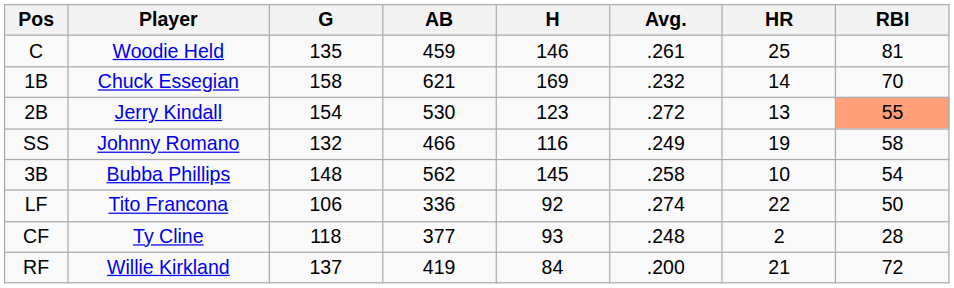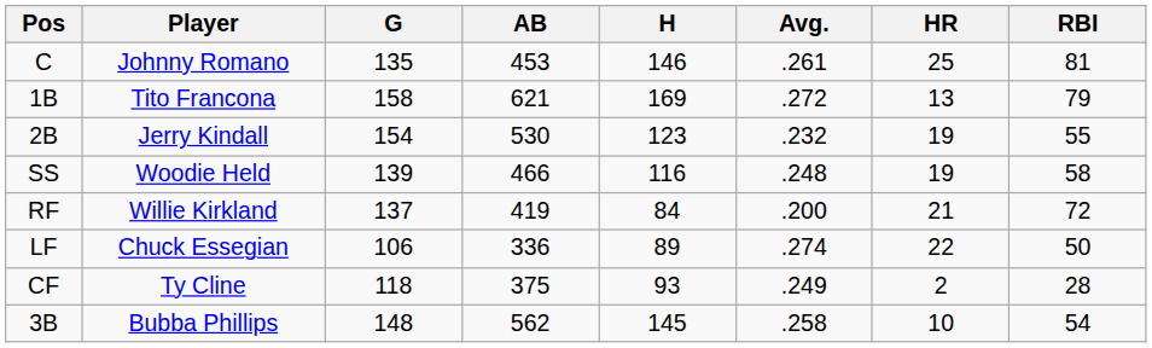C | Player: Woodie Held -> Johnny Romano
C | AB: 459 -> 453
1B | Player: Chuck Essegian -> Tito Francona
1B | Avg.: .232 -> .272
1B | HR: 14 -> 13
1B | RBI: 70 -> 79
2B | Avg.: .272 -> .232
2B | HR: 13 -> 19
2B | RBI: lightsalmon background -> no background
SS | Player: Johnny Romano -> Woodie Held
SS | G: 132 -> 139
SS | Avg.: .249 -> .248
rows swapped: 3B <-> RF
LF | Player: Tito Francona -> Chuck Essegian
LF | H: 92 -> 89
CF | AB: 377 -> 375
CF | Avg.: .248 -> .249
